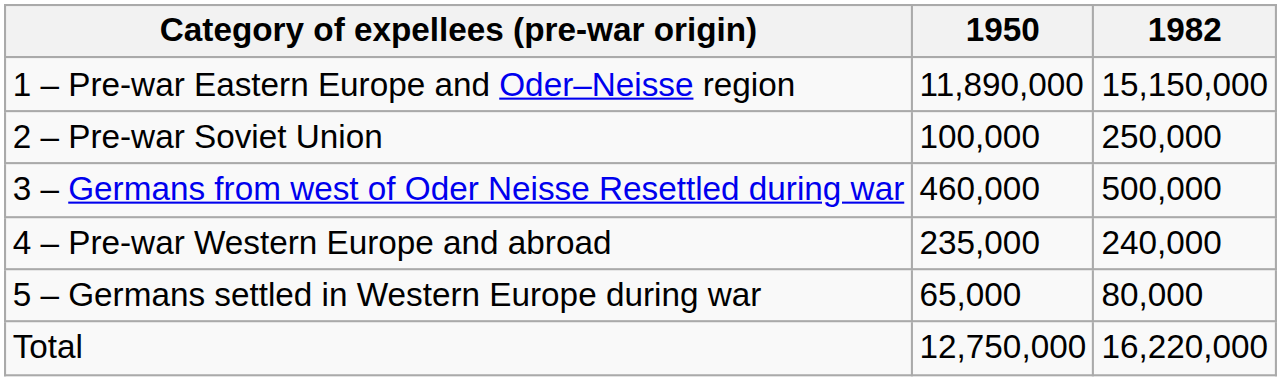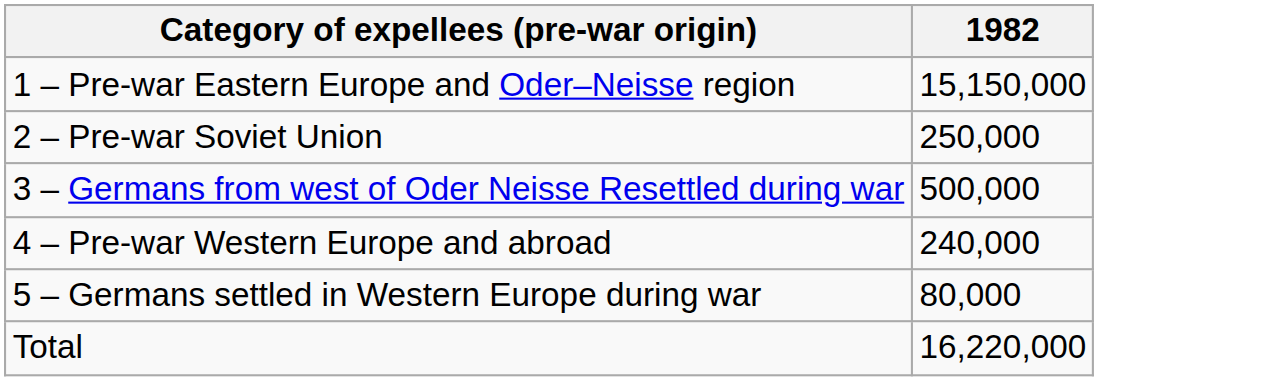- column: 1950 | 11,890,000 | 100,000 | 460,000 | 235,000 | 65,000 | 12,750,000
